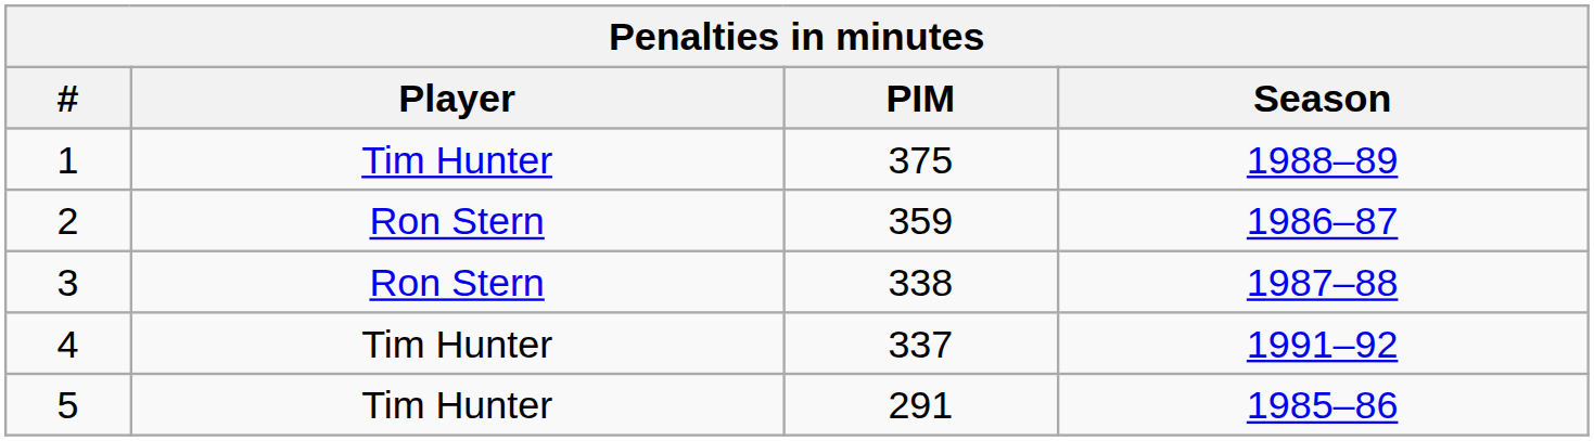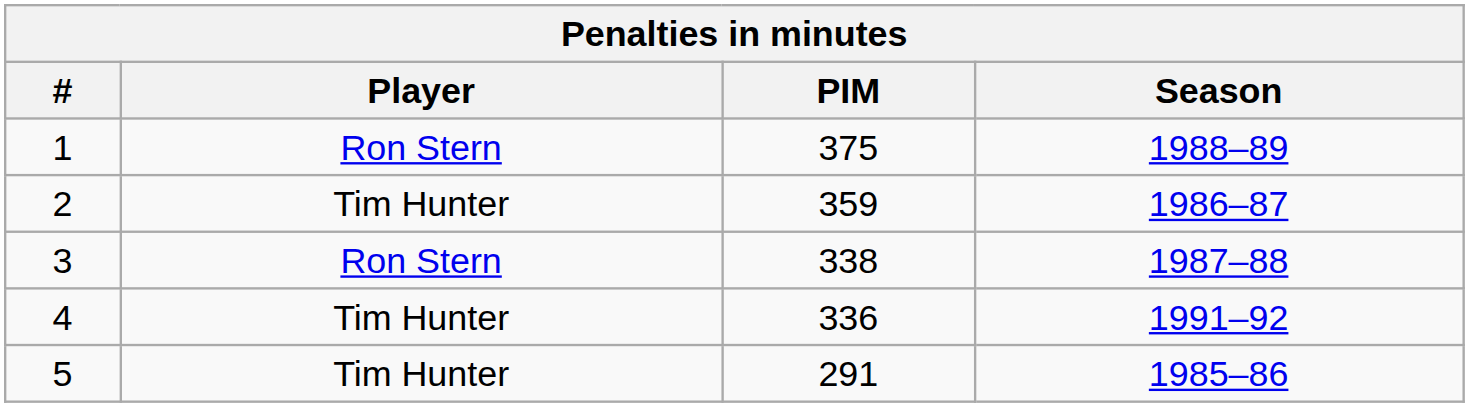1 | Player: Tim Hunter -> Ron Stern
2 | Player: Ron Stern -> Tim Hunter
4 | PIM: 337 -> 336
